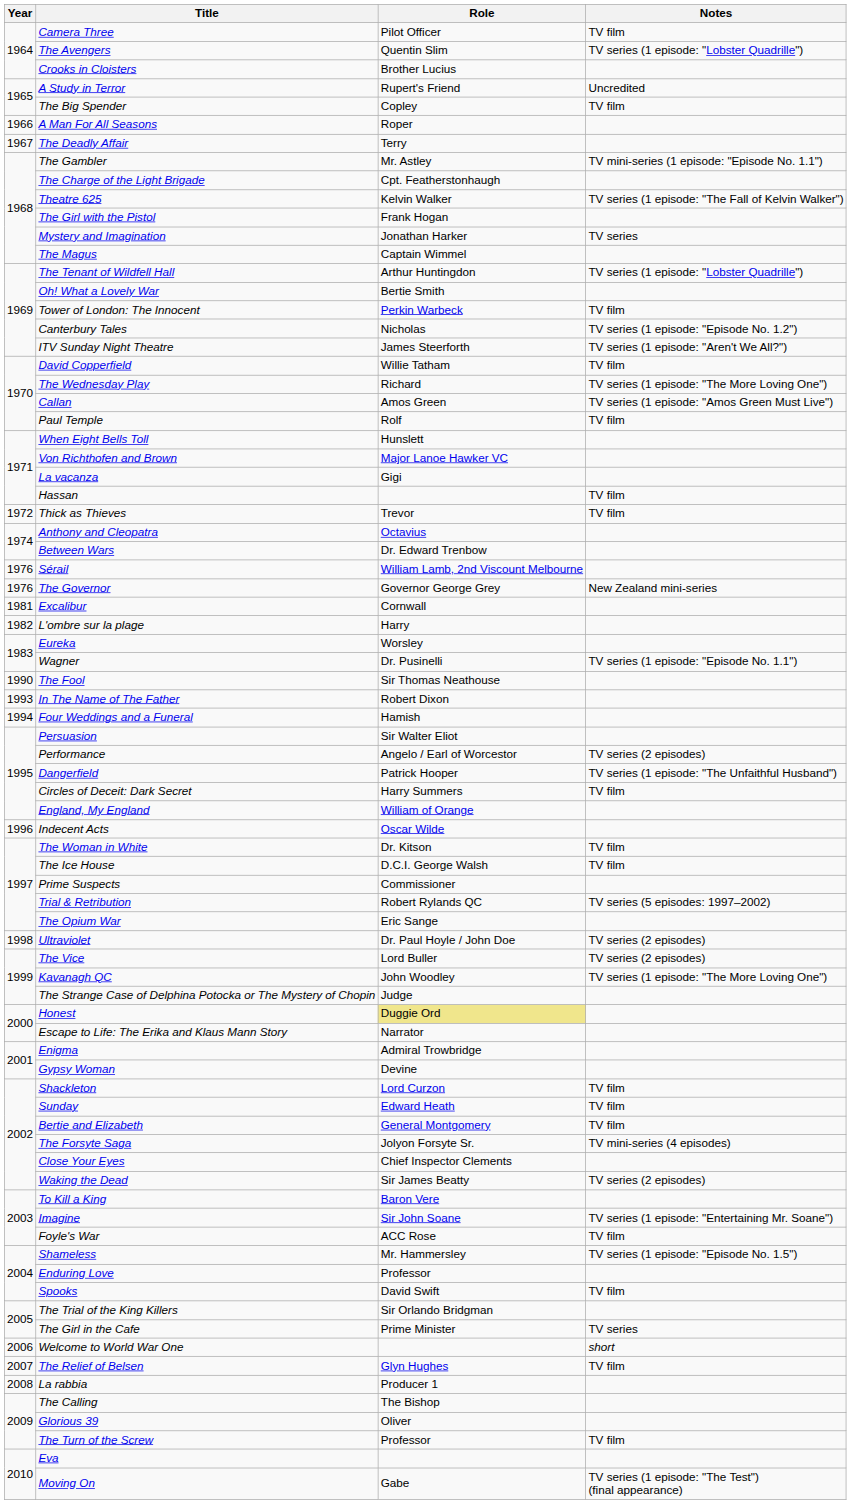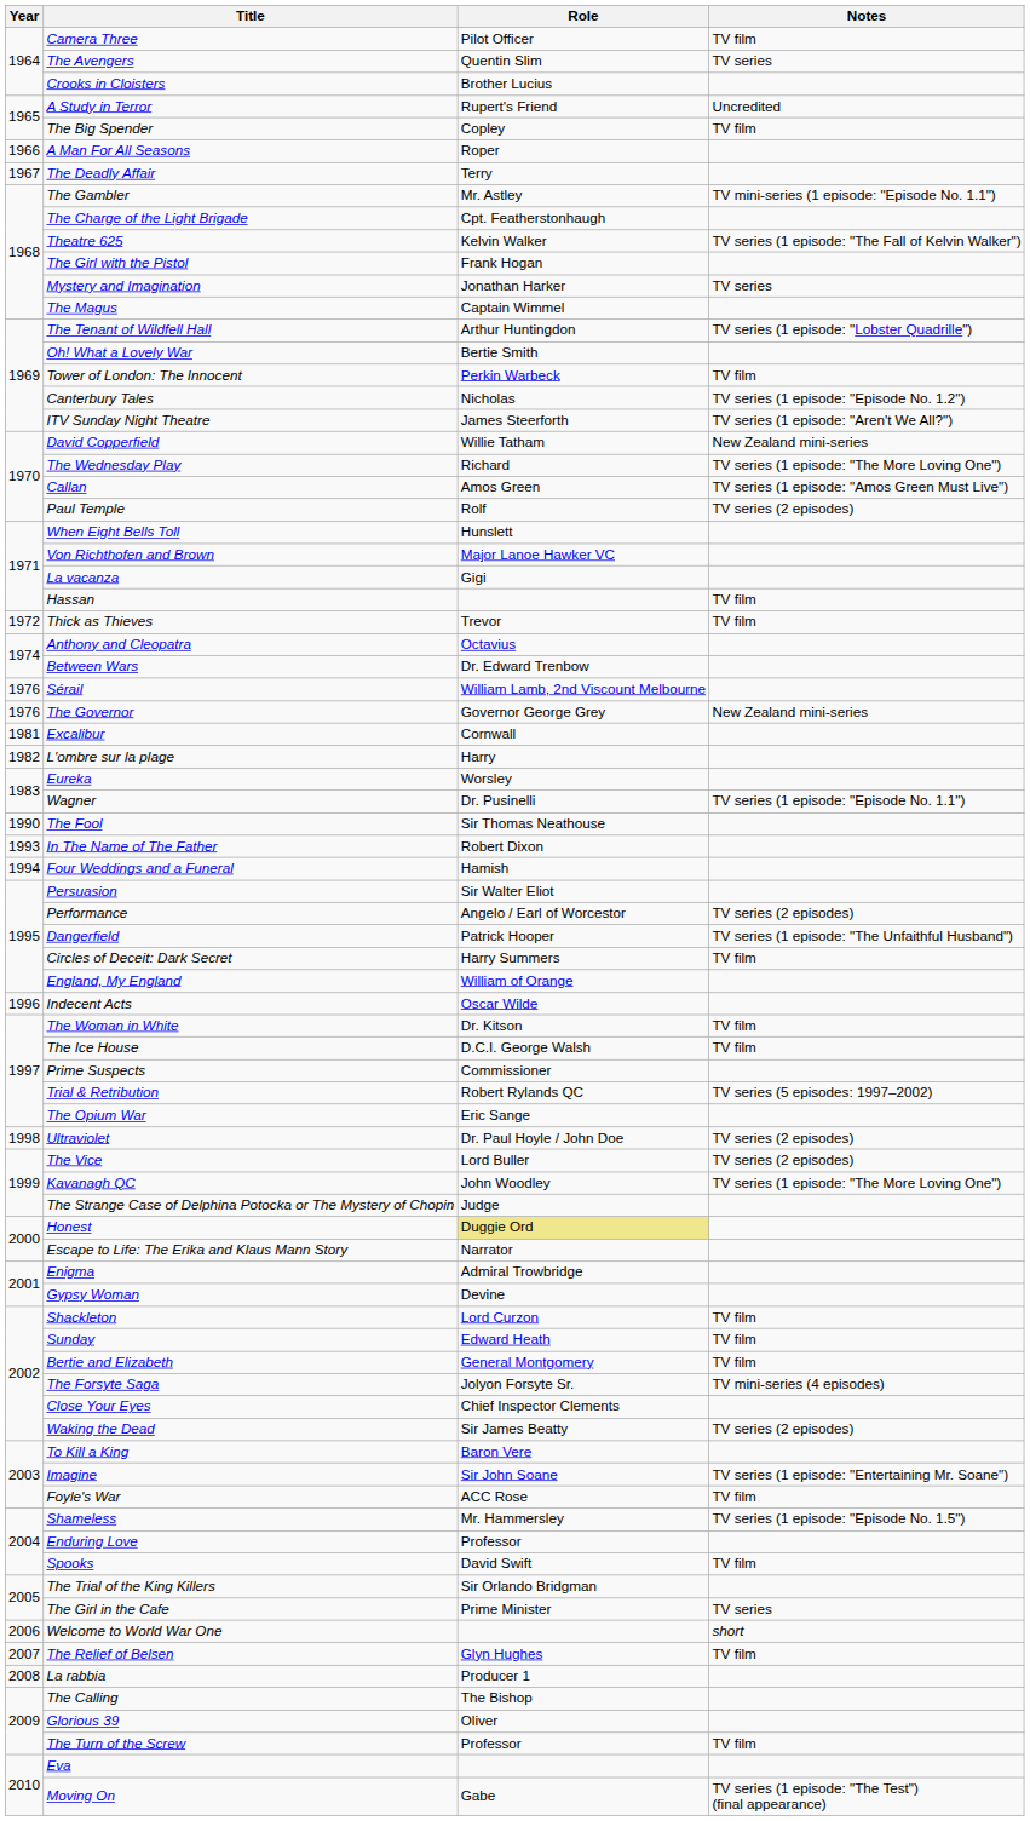The Avengers | Notes: TV series (1 episode: "Lobster Quadrille") -> TV series
David Copperfield | Notes: TV film -> New Zealand mini-series
Paul Temple | Notes: TV film -> TV series (2 episodes)
